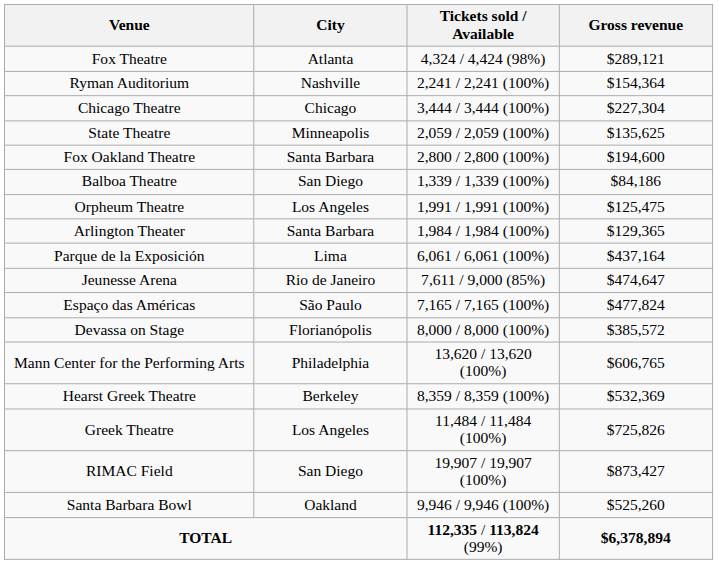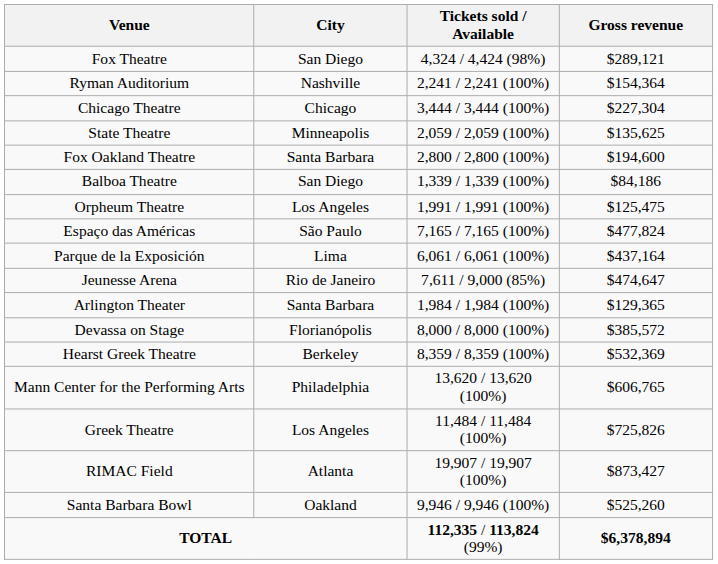Fox Theatre | City: Atlanta -> San Diego
rows swapped: Arlington Theater <-> Espaço das Américas
rows swapped: Mann Center for the Performing Arts <-> Hearst Greek Theatre
RIMAC Field | City: San Diego -> Atlanta
